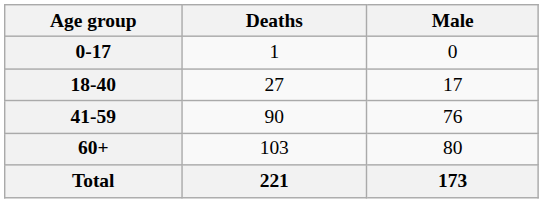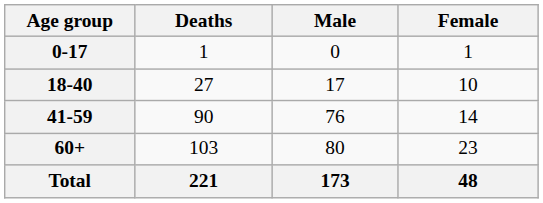+ column: Female | 1 | 10 | 14 | 23 | 48
